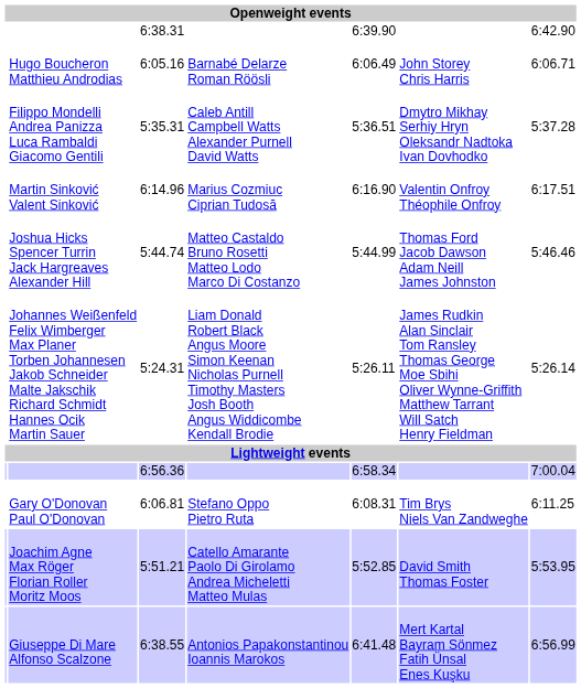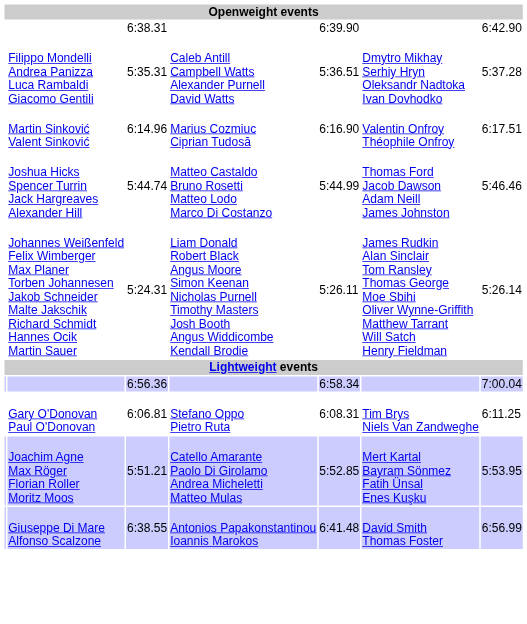- row: Hugo Boucheron Matthieu Androdias | 6:05.16 | Barnabé Delarze Roman Röösli | 6:06.49 | John Storey Chris Harris | 6:06.71
Joachim Agne Max Röger Florian Roller Moritz Moos | column 6: David Smith Thomas Foster -> Mert Kartal Bayram Sönmez Fatih Ünsal Enes Kuşku
Giuseppe Di Mare Alfonso Scalzone | column 6: Mert Kartal Bayram Sönmez Fatih Ünsal Enes Kuşku -> David Smith Thomas Foster
